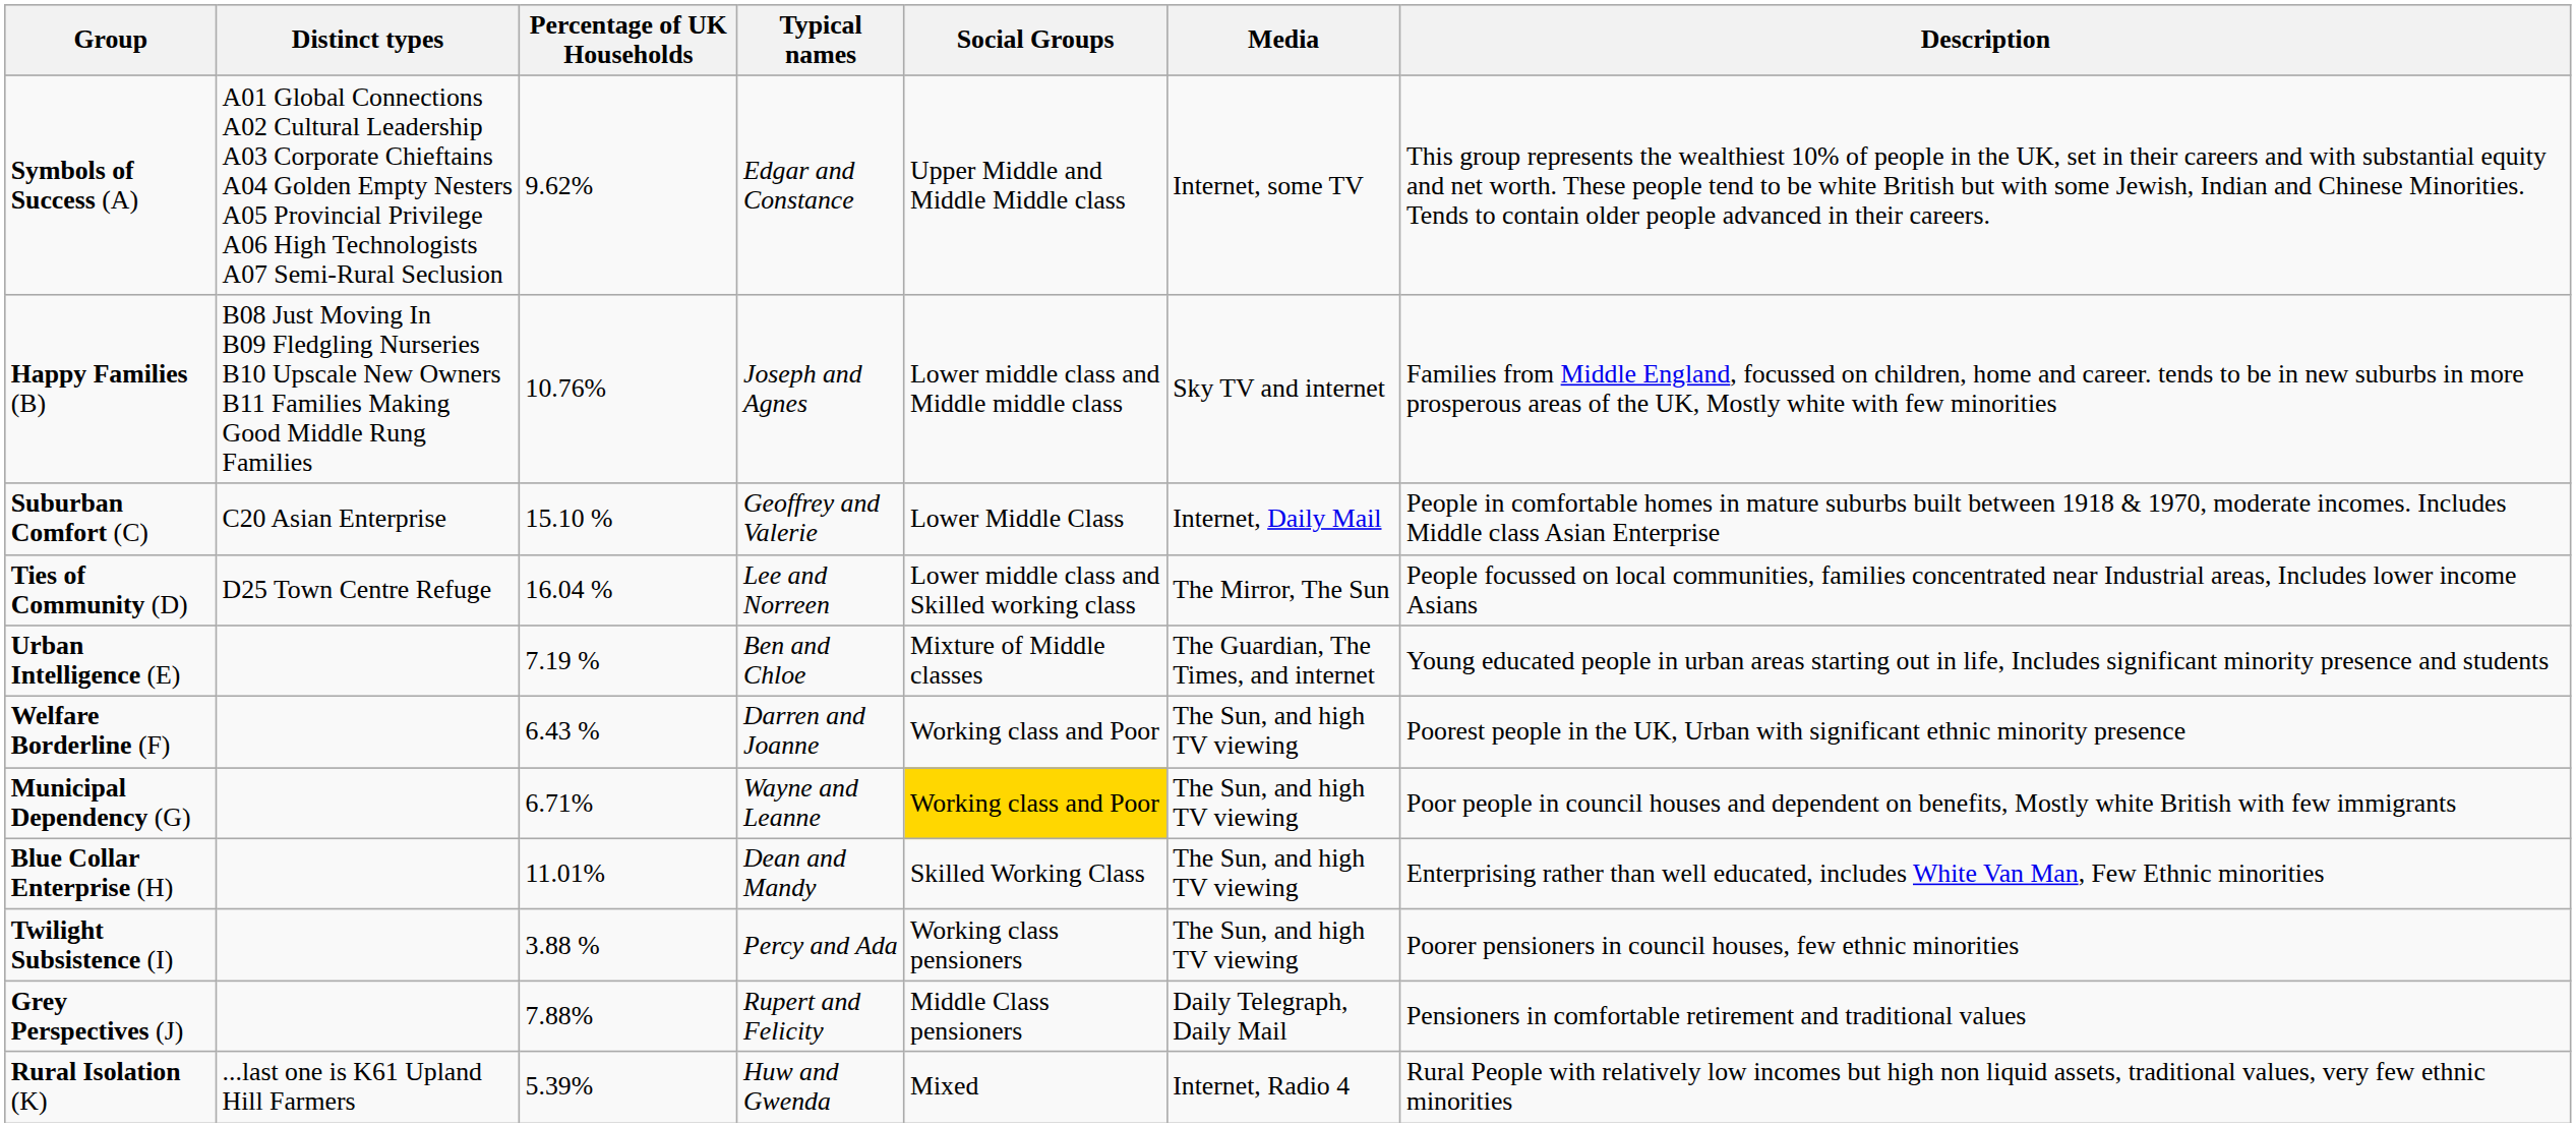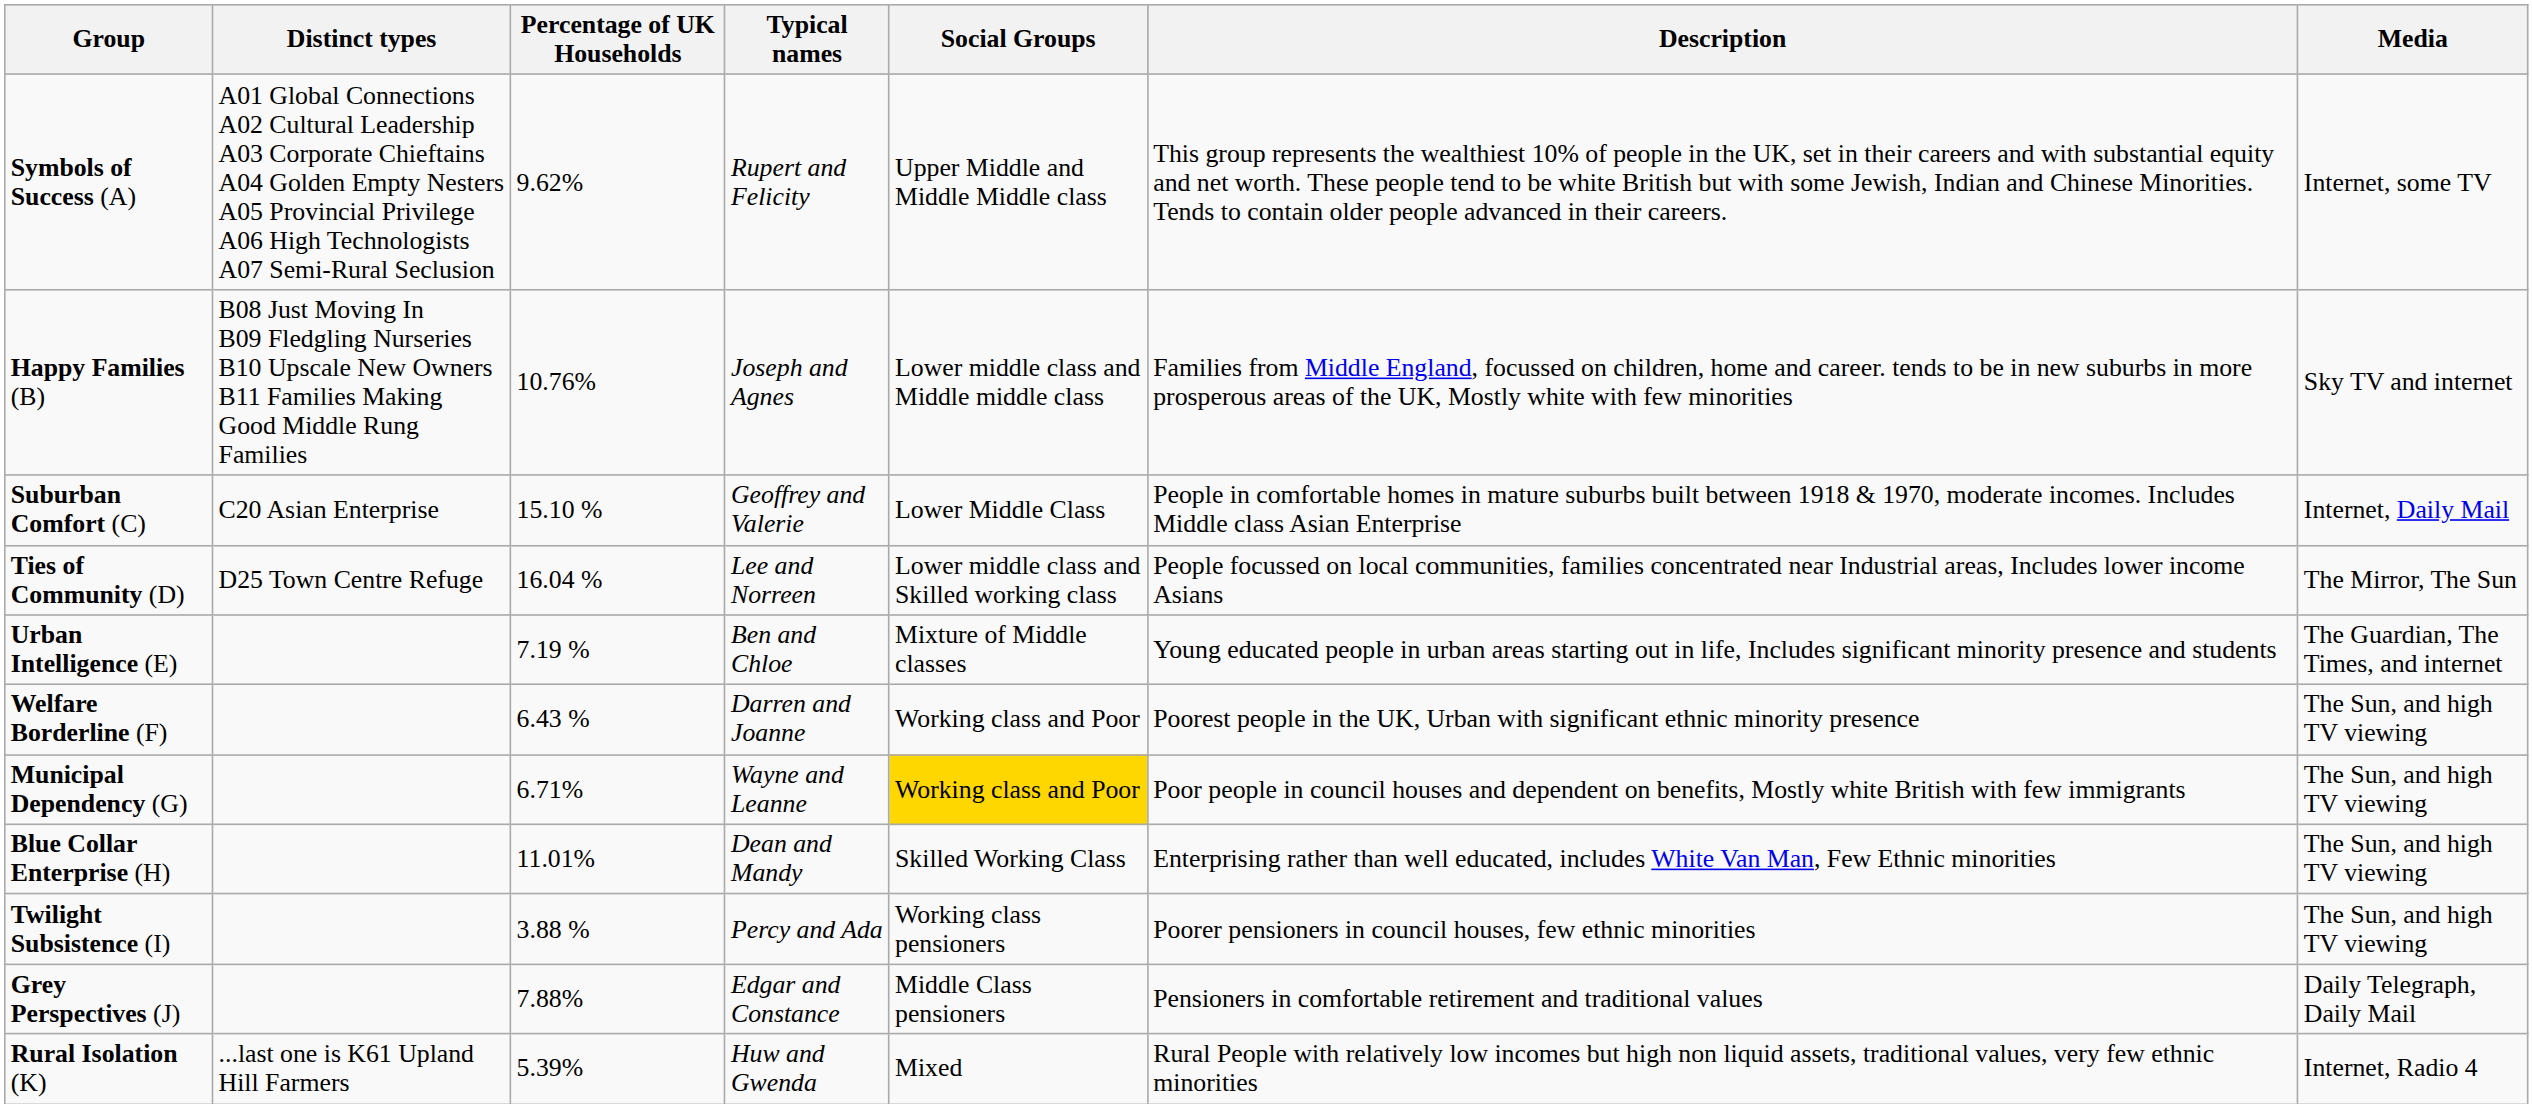columns swapped: Description <-> Media
Symbols of Success (A) | Typical names: Edgar and Constance -> Rupert and Felicity
Grey Perspectives (J) | Typical names: Rupert and Felicity -> Edgar and Constance
